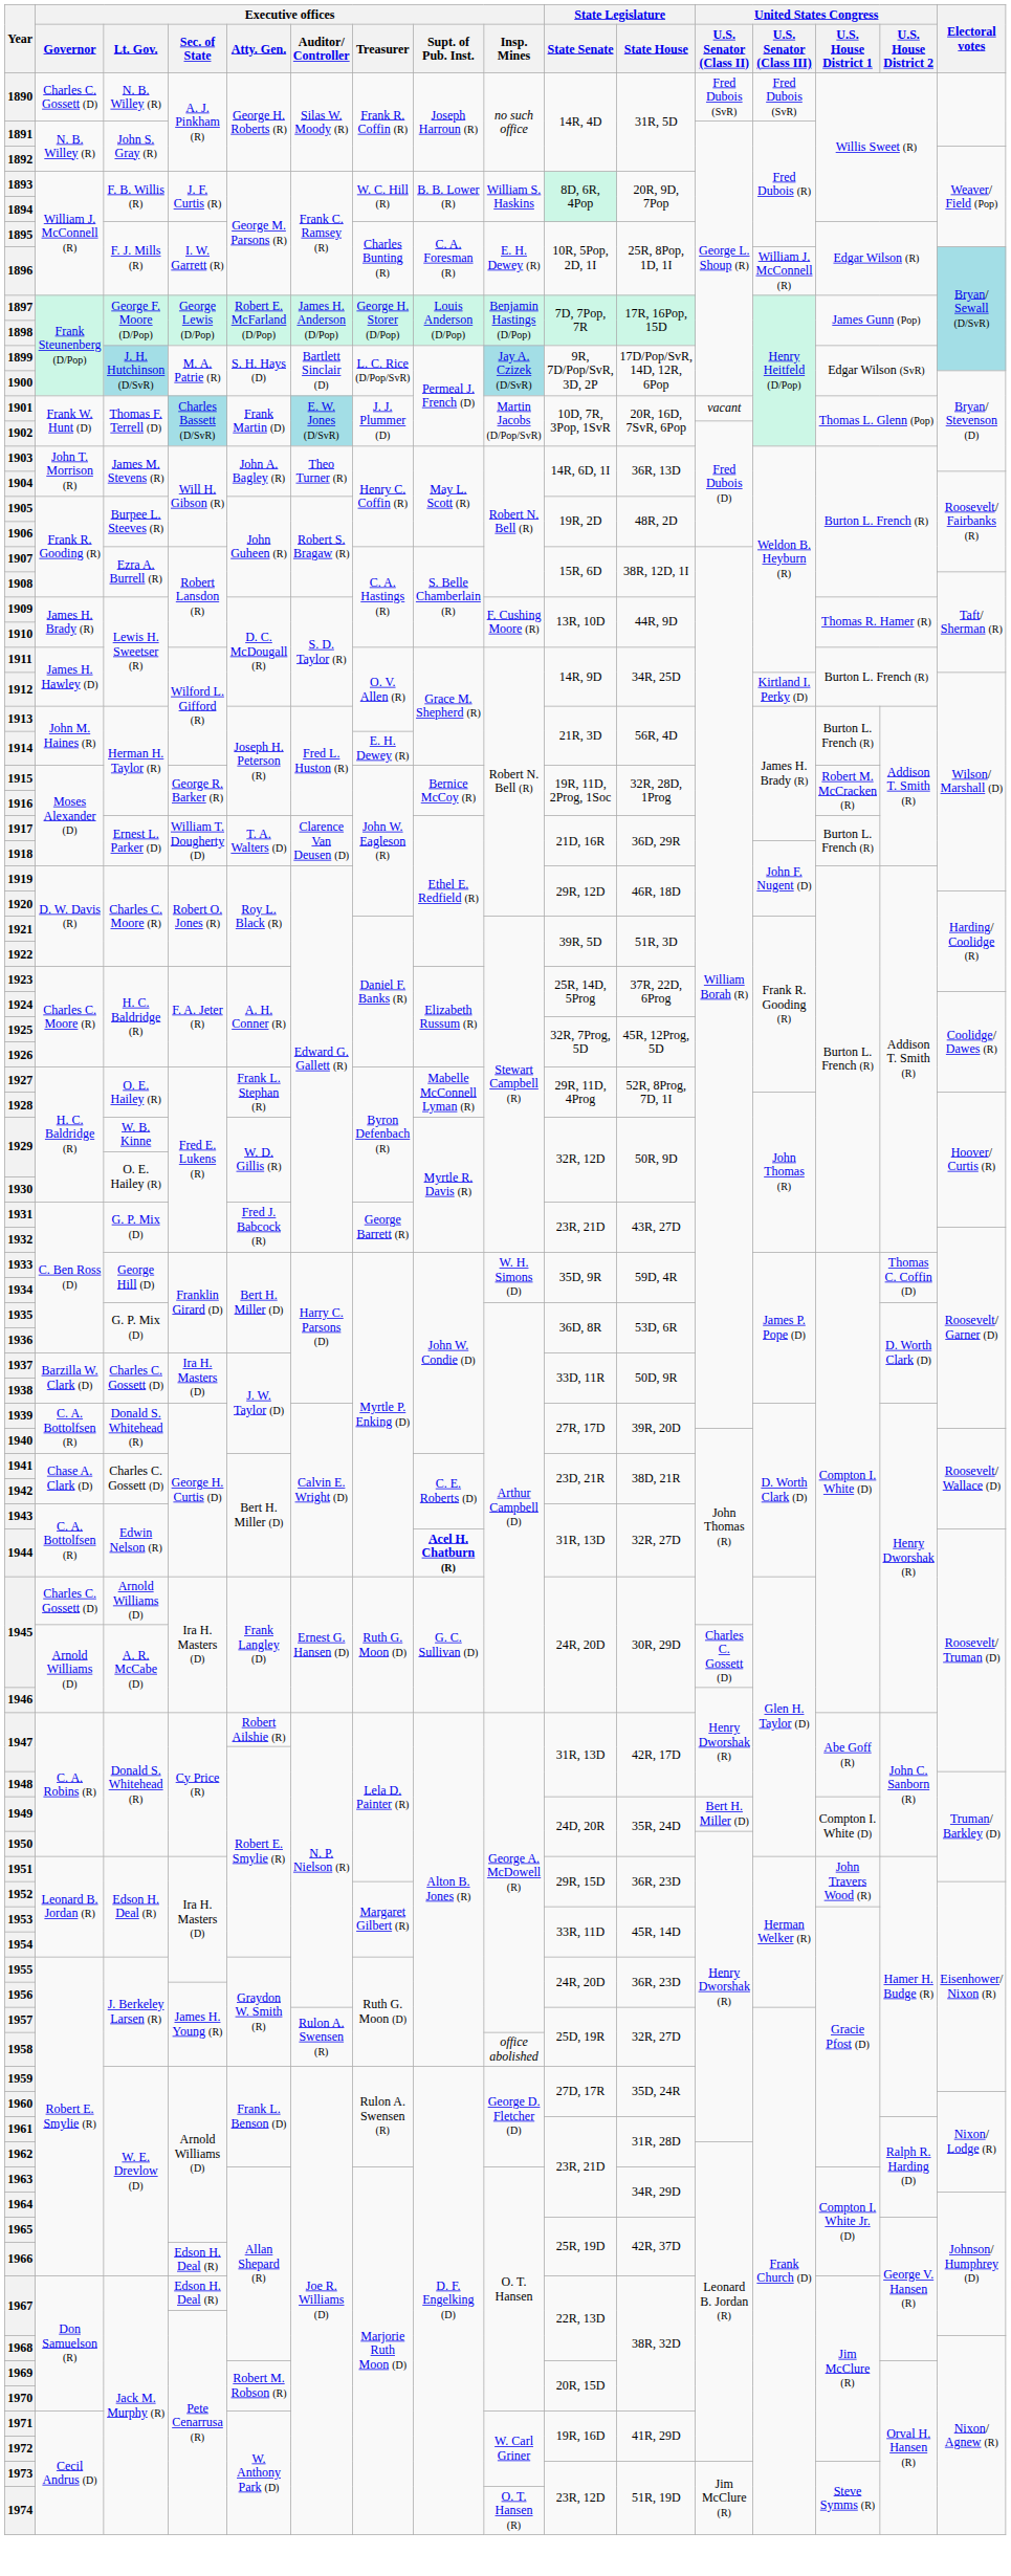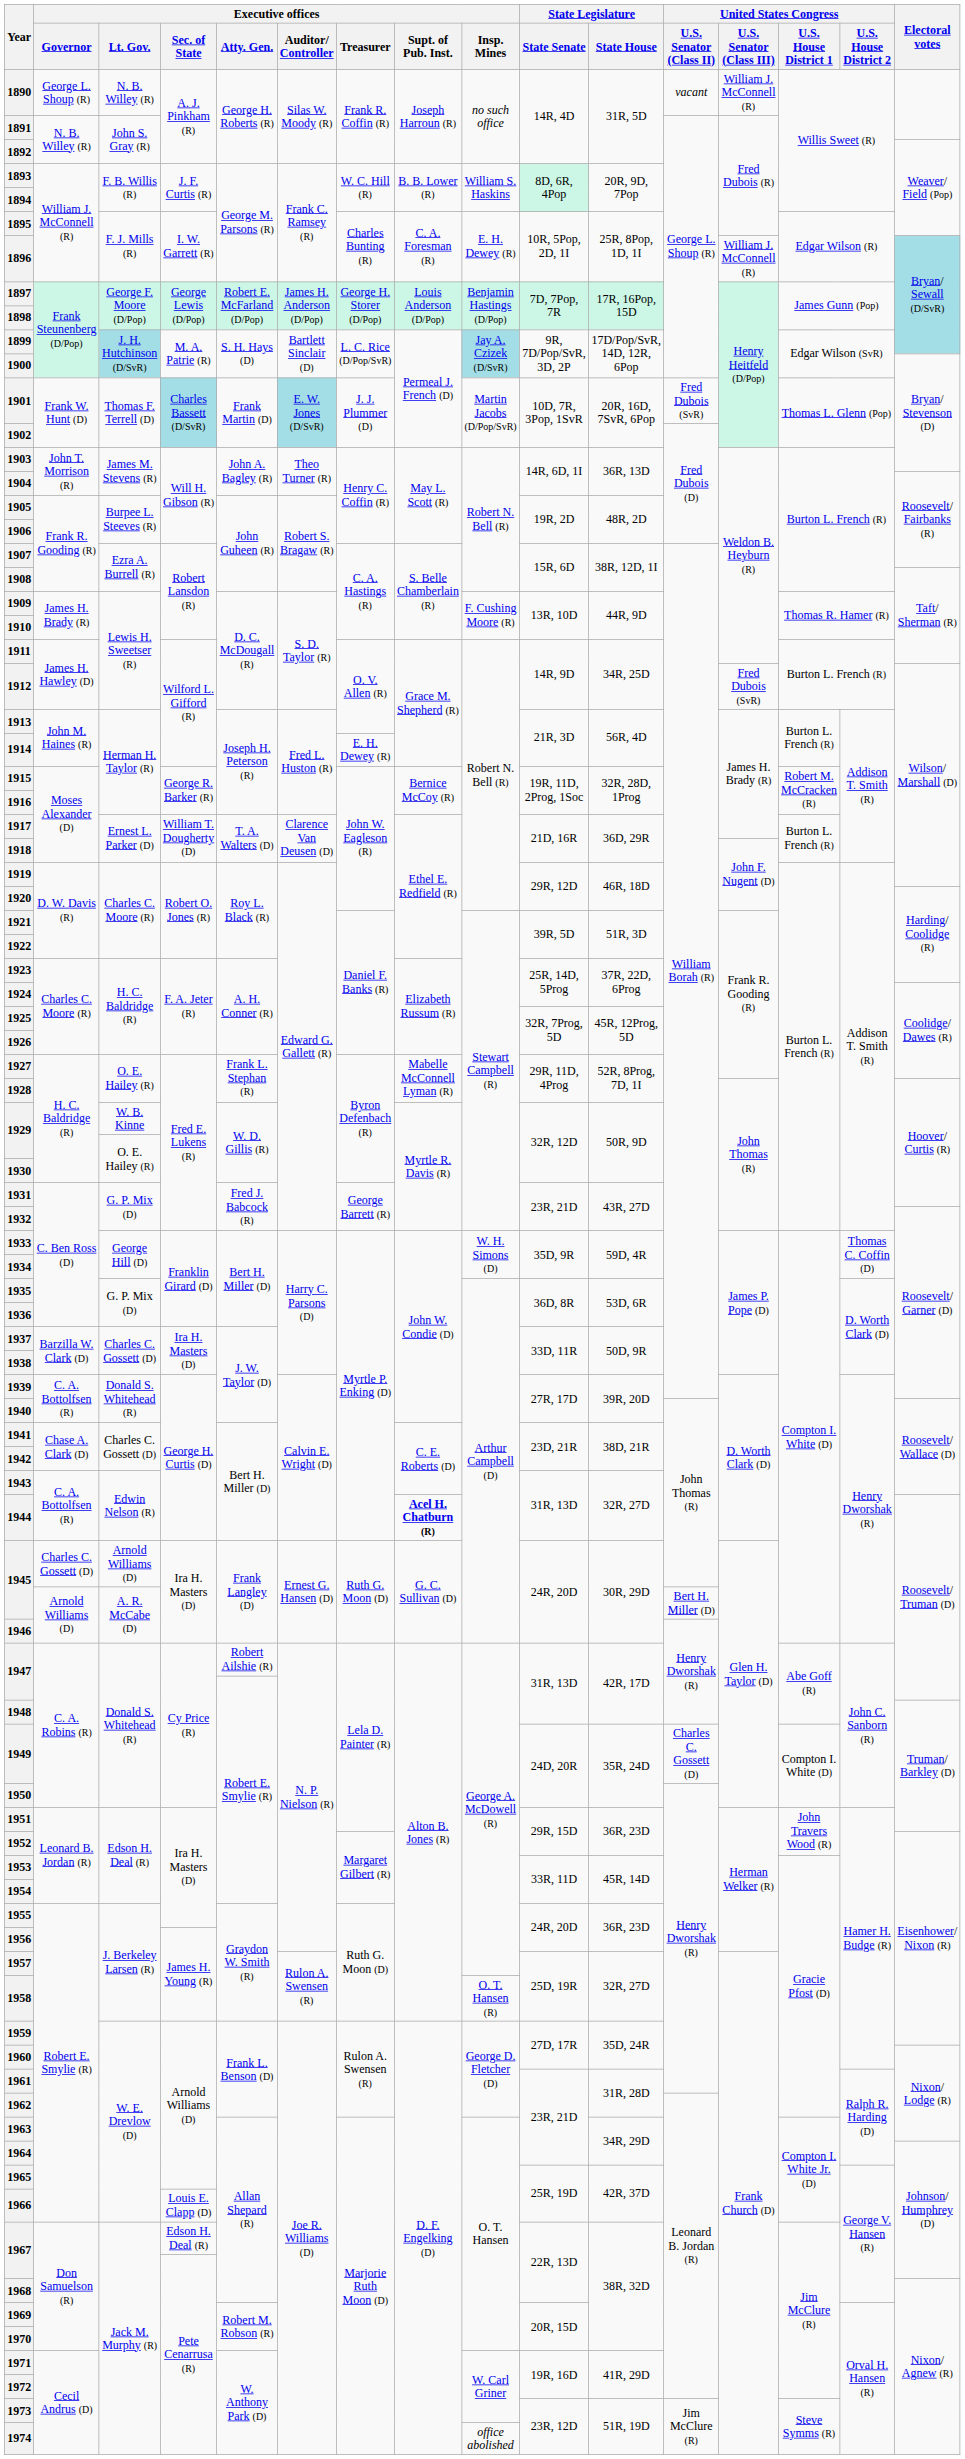1890 | Executive offices / Governor: Charles C. Gossett (D) -> George L. Shoup (R)
1890 | United States Congress / U.S. Senator (Class II): Fred Dubois (SvR) -> vacant
1890 | United States Congress / U.S. Senator (Class III): Fred Dubois (SvR) -> William J. McConnell (R)
1901 | United States Congress / U.S. Senator (Class II): vacant -> Fred Dubois (SvR)
1912 | United States Congress / U.S. Senator (Class III): Kirtland I. Perky (D) -> Fred Dubois (SvR)
1945 / A. R. McCabe (D) | United States Congress / U.S. Senator (Class II): Charles C. Gossett (D) -> Bert H. Miller (D)
1949 | United States Congress / U.S. Senator (Class II): Bert H. Miller (D) -> Charles C. Gossett (D)
1958 | Executive offices / Insp. Mines: office abolished -> O. T. Hansen (R)
1966 | Executive offices / Sec. of State: Edson H. Deal (R) -> Louis E. Clapp (D)
1974 | Executive offices / Insp. Mines: O. T. Hansen (R) -> office abolished
